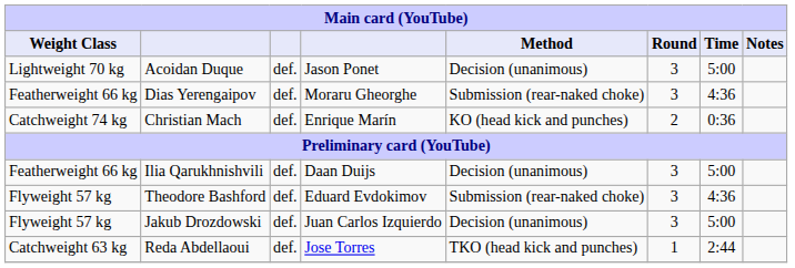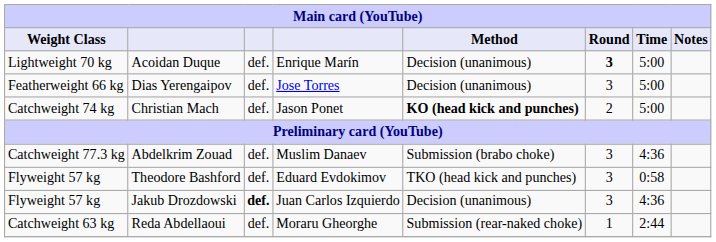Acoidan Duque | column 4: Jason Ponet -> Enrique Marín
Acoidan Duque | Round: normal -> bold
Dias Yerengaipov | column 4: Moraru Gheorghe -> Jose Torres
Dias Yerengaipov | Method: Submission (rear-naked choke) -> Decision (unanimous)
Dias Yerengaipov | Time: 4:36 -> 5:00
Christian Mach | column 4: Enrique Marín -> Jason Ponet
Christian Mach | Method: normal -> bold
Christian Mach | Time: 0:36 -> 5:00
- row: Featherweight 66 kg | Ilia Qarukhnishvili | def. | Daan Duijs | Decision (unanimous) | 3 | 5:00
+ row: Catchweight 77.3 kg | Abdelkrim Zouad | def. | Muslim Danaev | Submission (brabo choke) | 3 | 4:36
Theodore Bashford | Method: Submission (rear-naked choke) -> TKO (head kick and punches)
Theodore Bashford | Time: 4:36 -> 0:58
Jakub Drozdowski | column 3: normal -> bold
Jakub Drozdowski | Time: 5:00 -> 4:36
Reda Abdellaoui | column 4: Jose Torres -> Moraru Gheorghe
Reda Abdellaoui | Method: TKO (head kick and punches) -> Submission (rear-naked choke)
